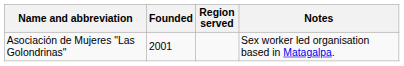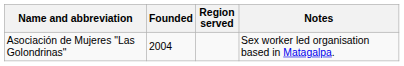Asociación de Mujeres "Las Golondrinas" | Founded: 2001 -> 2004
